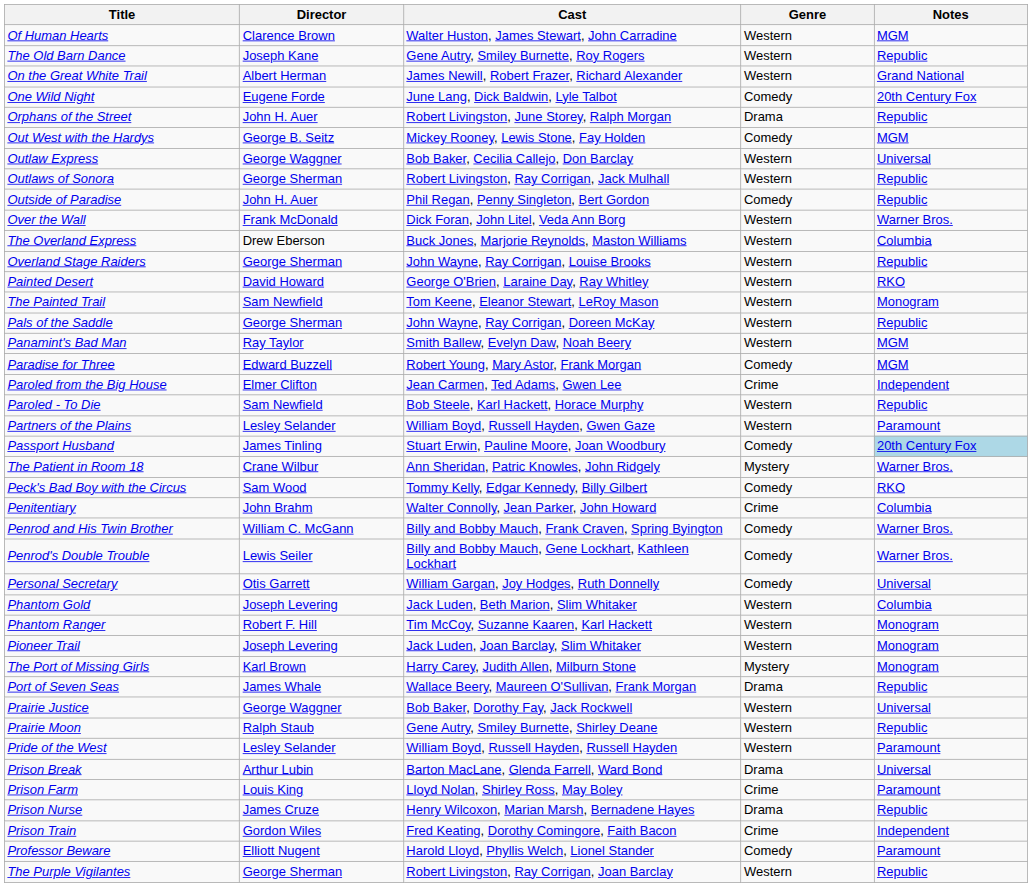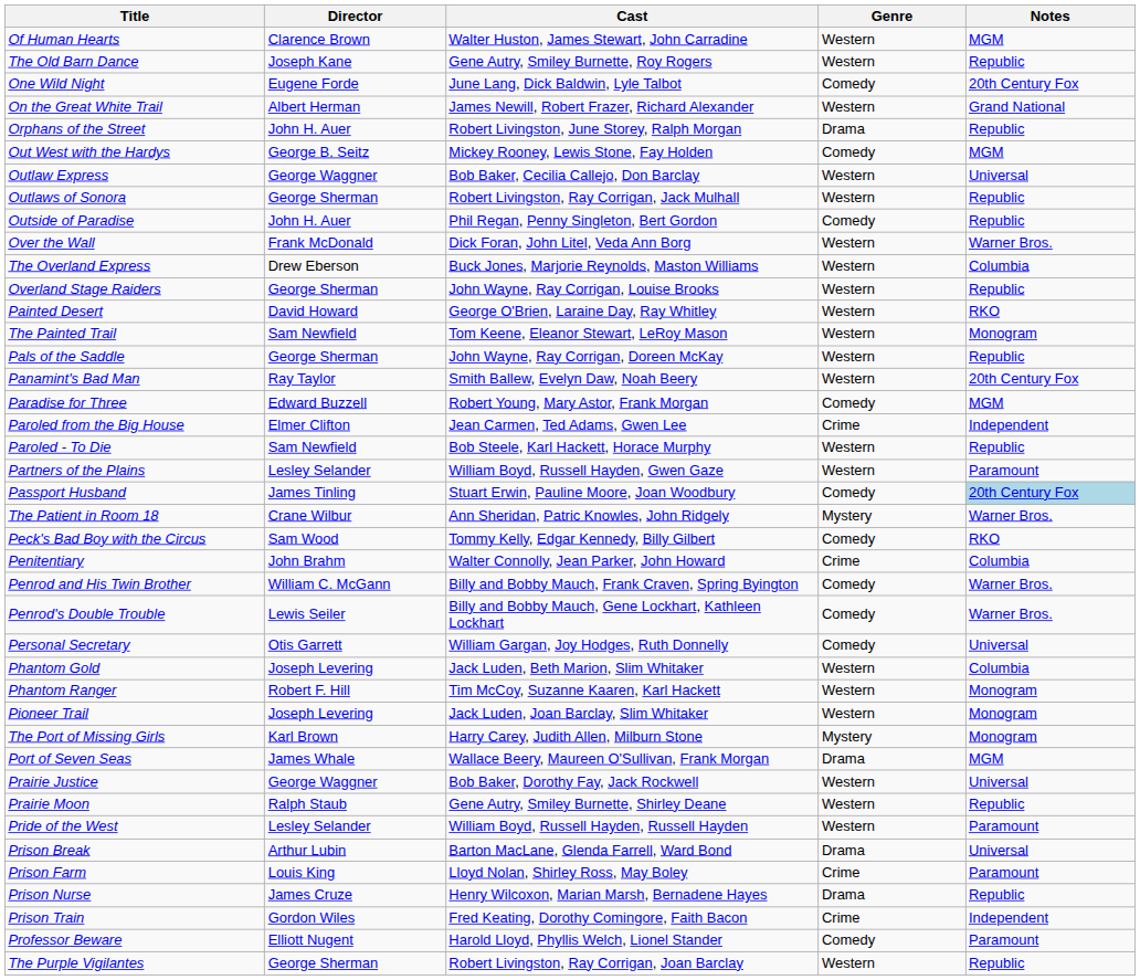rows swapped: On the Great White Trail <-> One Wild Night
Panamint's Bad Man | Notes: MGM -> 20th Century Fox
Port of Seven Seas | Notes: Republic -> MGM
